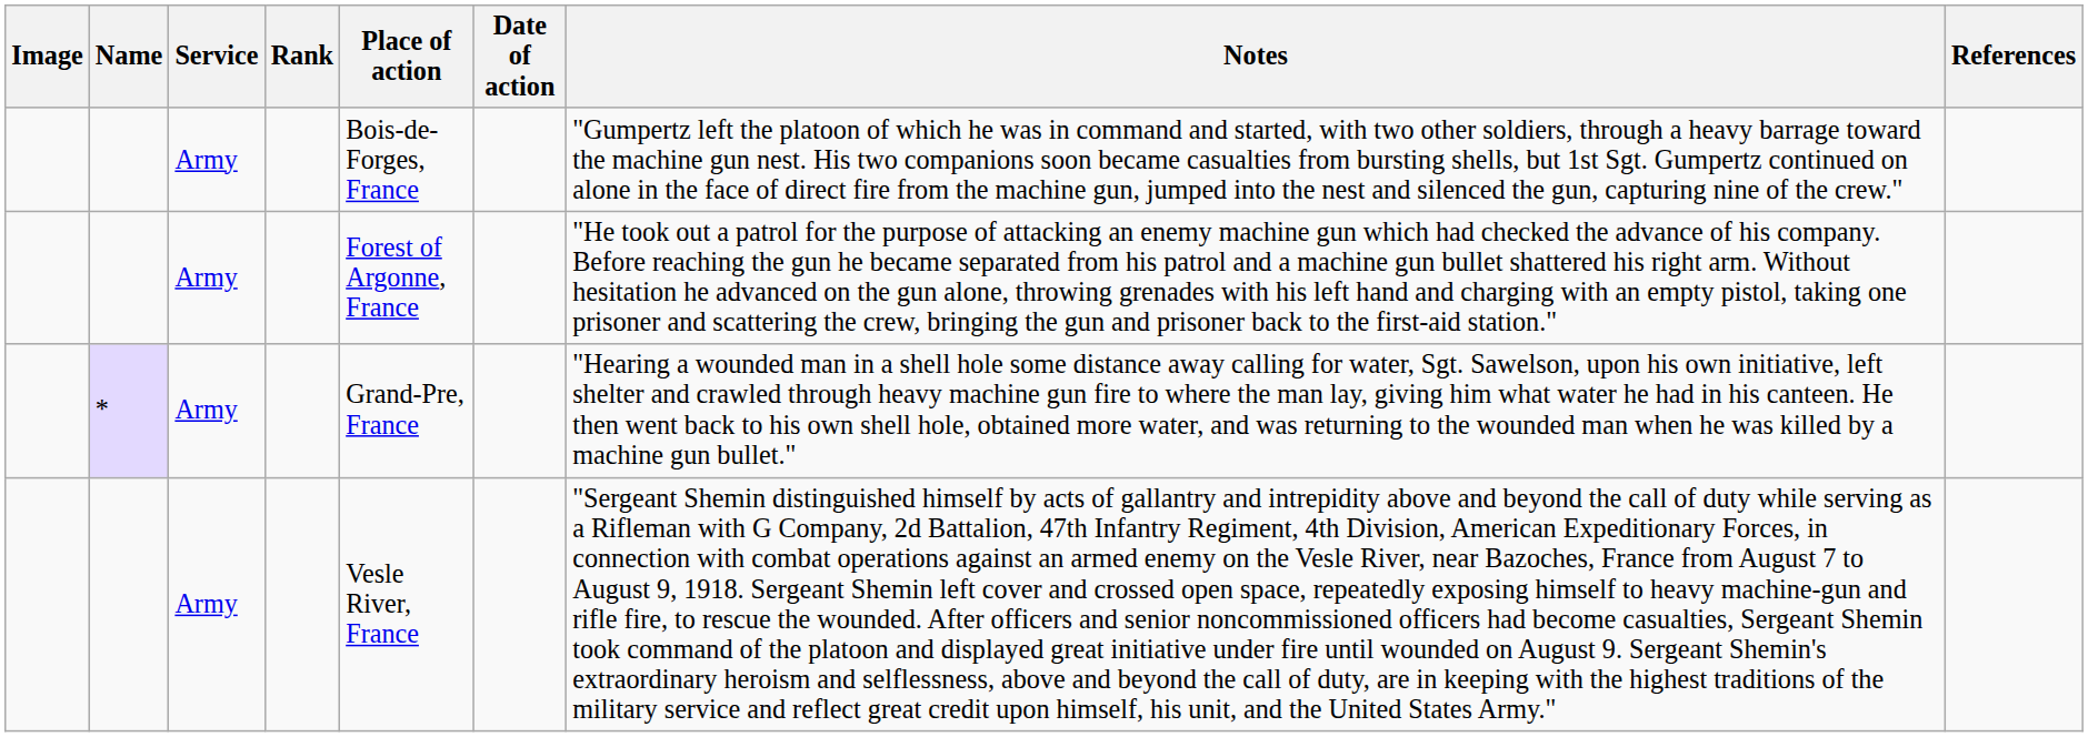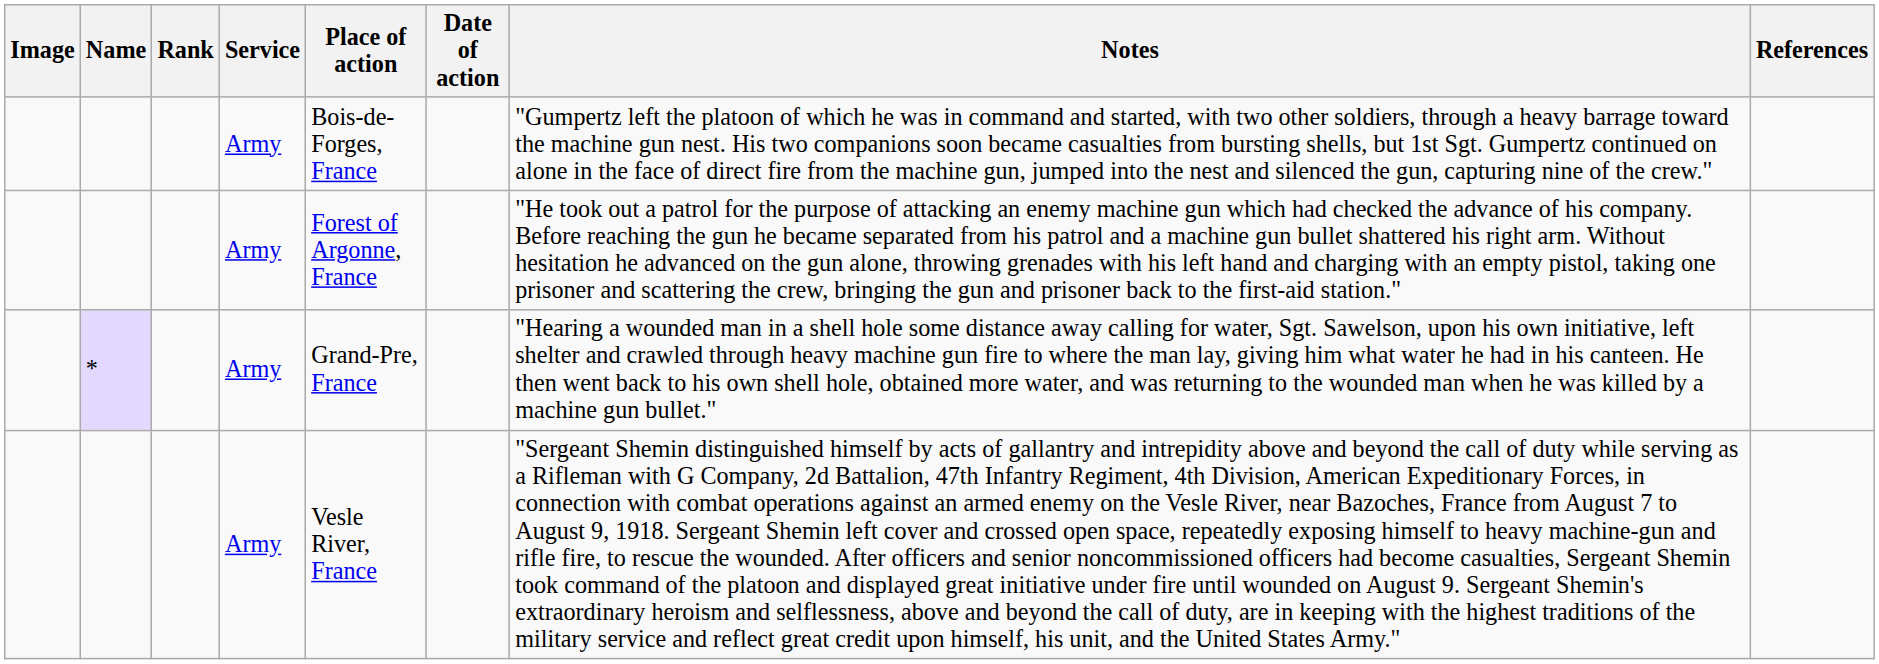columns swapped: Service <-> Rank
